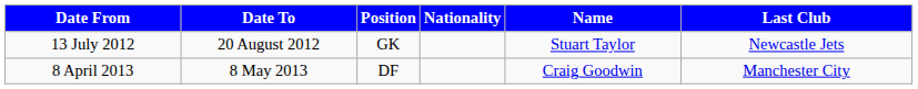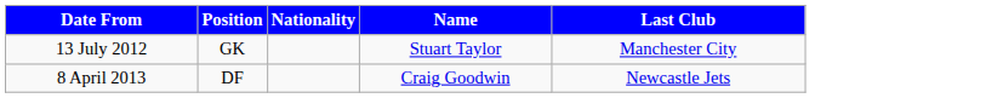- column: Date To | 20 August 2012 | 8 May 2013
13 July 2012 | Last Club: Newcastle Jets -> Manchester City
8 April 2013 | Last Club: Manchester City -> Newcastle Jets
